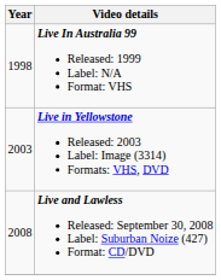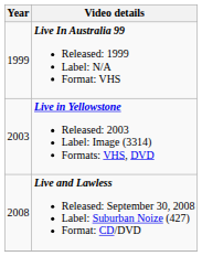Live In Australia 99 Released: 1999 Label: N/A Format: VHS | Year: 1998 -> 1999
